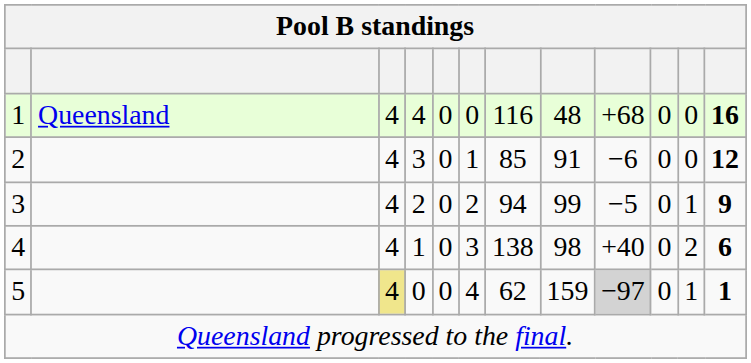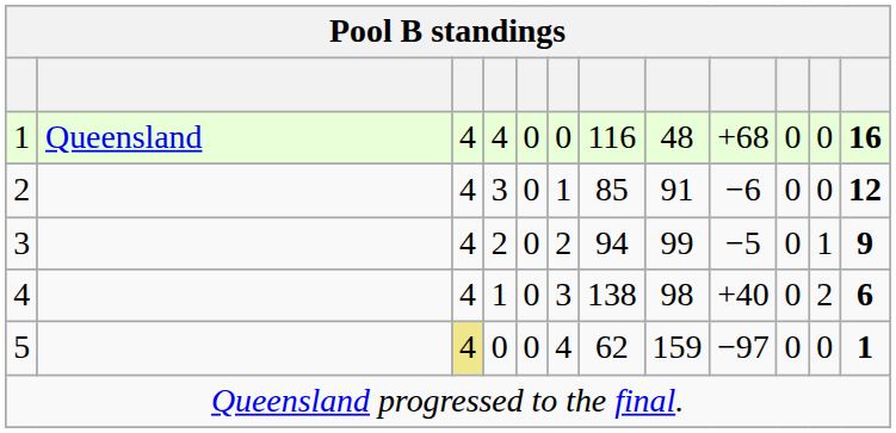5 | column 9: lightgrey background -> no background
5 | column 11: 1 -> 0
